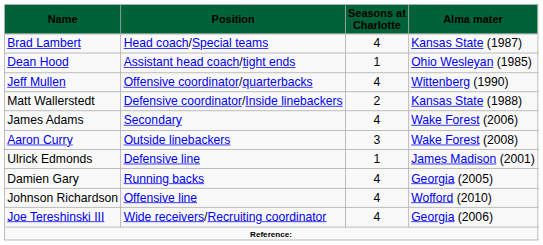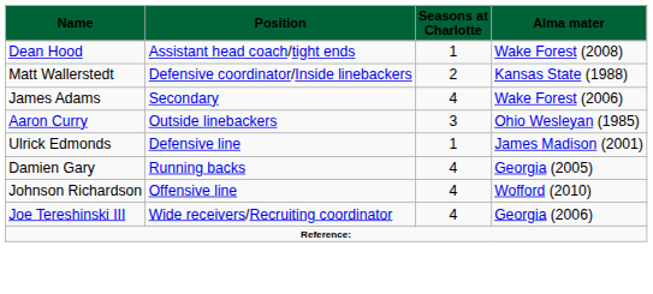- row: Brad Lambert | Head coach/Special teams | 4 | Kansas State (1987)
Dean Hood | column 4: Ohio Wesleyan (1985) -> Wake Forest (2008)
- row: Jeff Mullen | Offensive coordinator/quarterbacks | 4 | Wittenberg (1990)
Aaron Curry | column 4: Wake Forest (2008) -> Ohio Wesleyan (1985)
